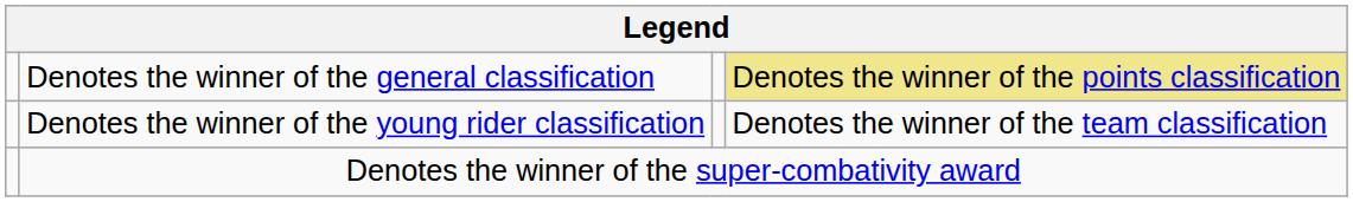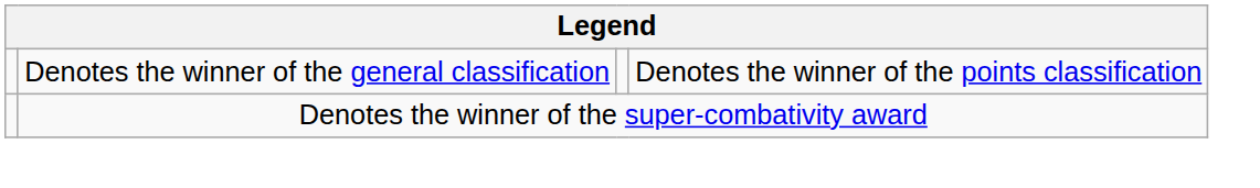Denotes the winner of the general classification | column 4: khaki background -> no background
- row: Denotes the winner of the young rider classification | Denotes the winner of the team classification
